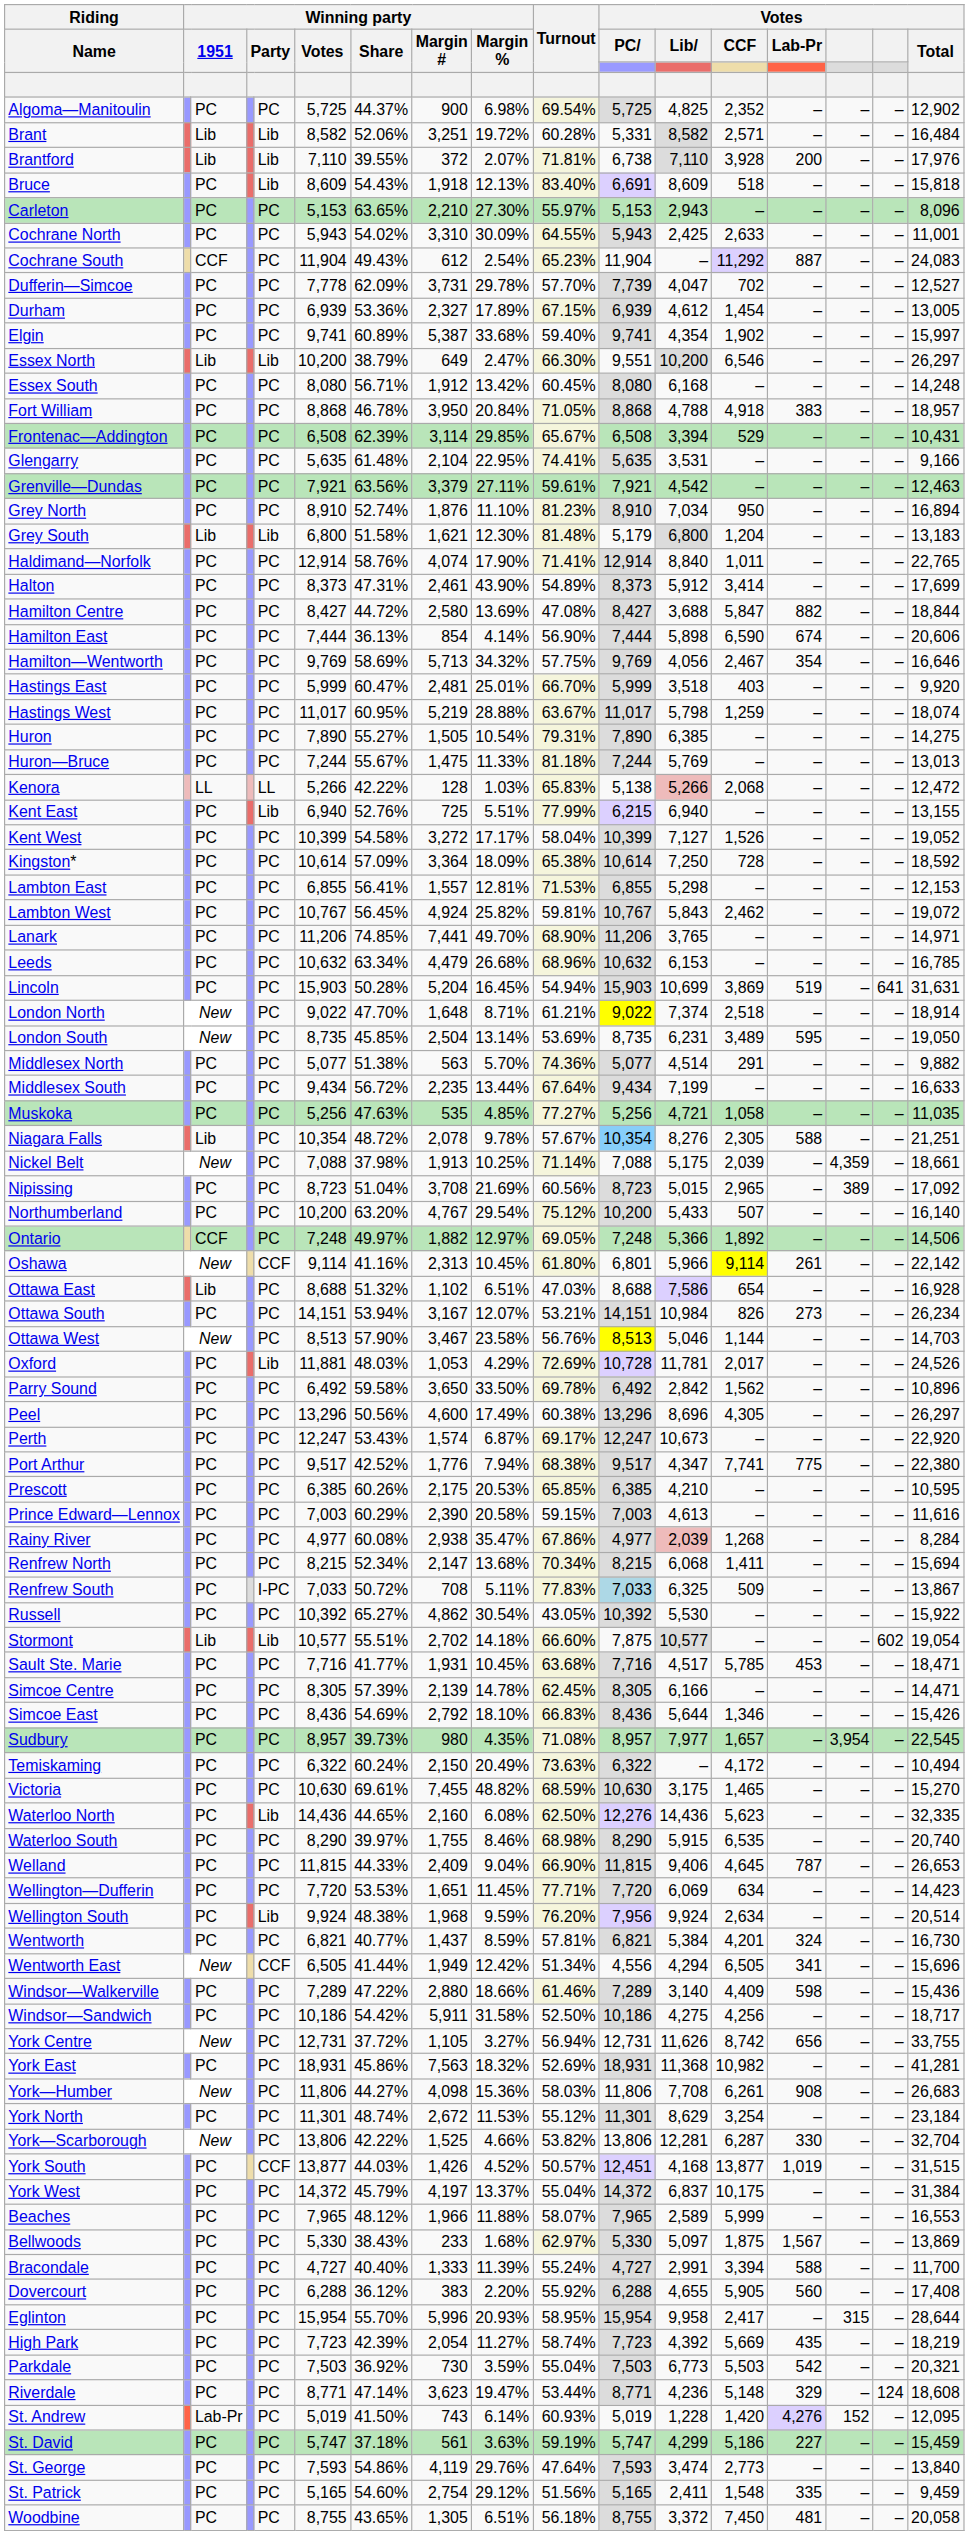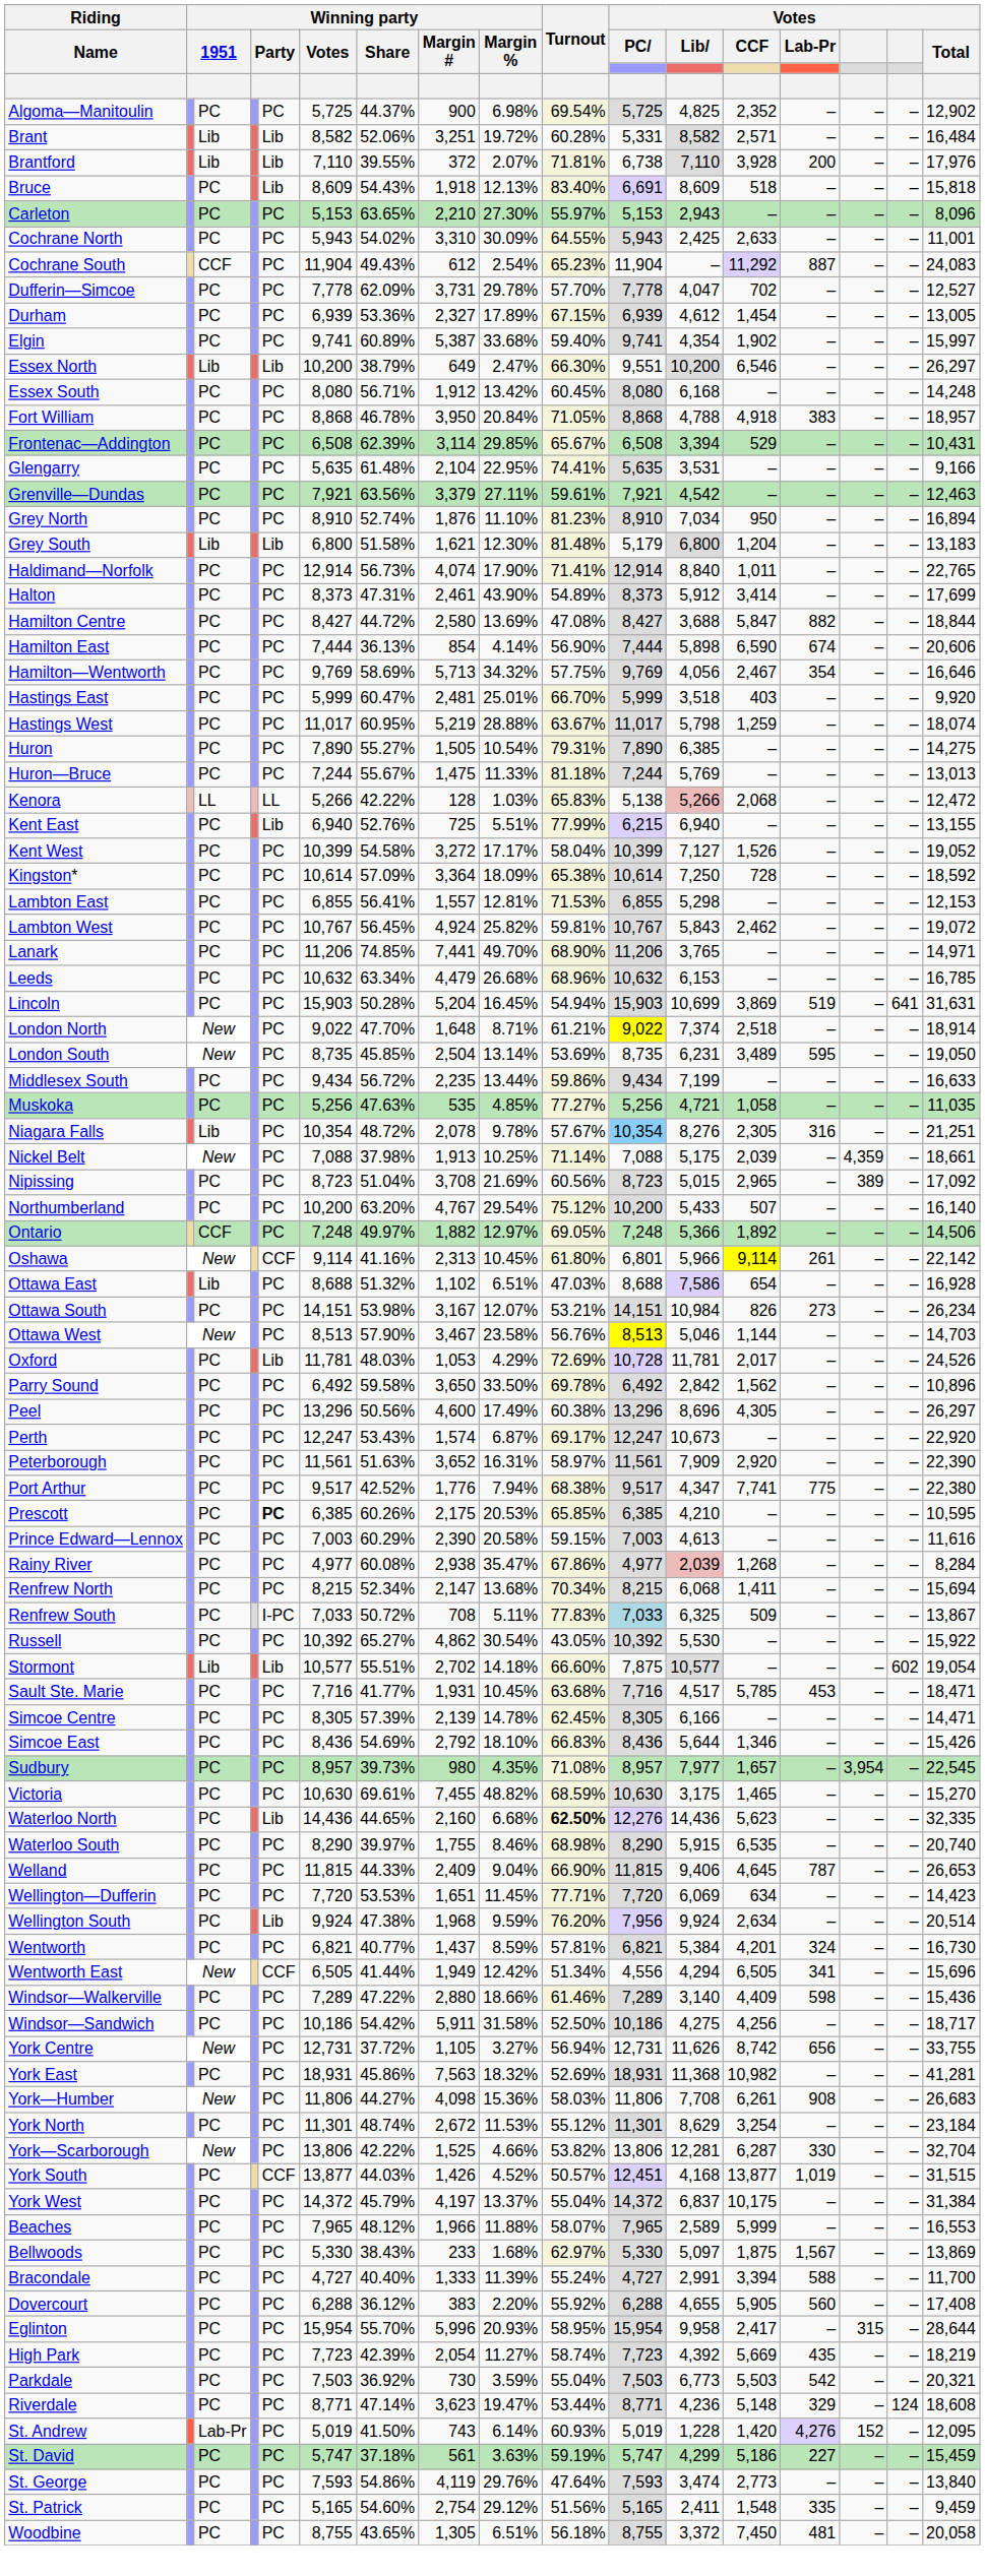Dufferin—Simcoe | Votes / PC: 7,739 -> 7,778
Haldimand—Norfolk | Winning party / Share: 58.76% -> 56.73%
- row: Middlesex North | PC | PC | 5,077 | 51.38% | 563 | 5.70% | 74.36% | 5,077 | 4,514 | 291 | – | – | – | 9,882
Middlesex South | Turnout: 67.64% -> 59.86%
Niagara Falls | Votes / Lab-Pr: 588 -> 316
Ottawa South | Winning party / Share: 53.94% -> 53.98%
Oxford | Winning party / Votes: 11,881 -> 11,781
+ row: Peterborough | PC | PC | 11,561 | 51.63% | 3,652 | 16.31% | 58.97% | 11,561 | 7,909 | 2,920 | – | – | – | 22,390
Prescott | column 5: normal -> bold
- row: Temiskaming | PC | PC | 6,322 | 60.24% | 2,150 | 20.49% | 73.63% | 6,322 | – | 4,172 | – | – | – | 10,494
Waterloo North | Winning party / Margin %: 6.08% -> 6.68%
Waterloo North | Turnout: normal -> bold
Wellington South | Winning party / Share: 48.38% -> 47.38%
